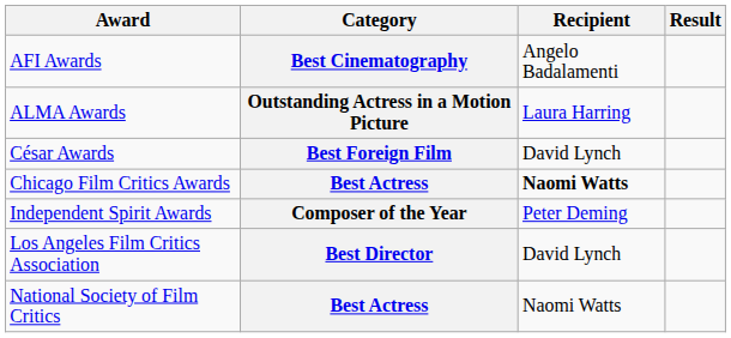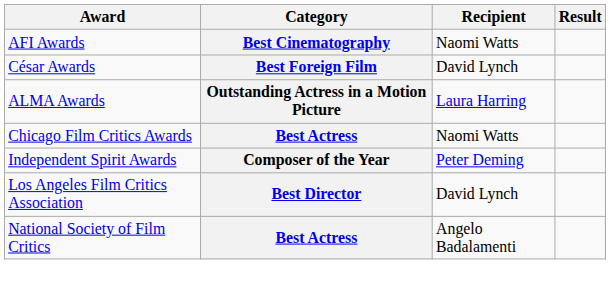AFI Awards | Recipient: Angelo Badalamenti -> Naomi Watts
rows swapped: César Awards <-> ALMA Awards
Chicago Film Critics Awards | Recipient: bold -> normal
National Society of Film Critics | Recipient: Naomi Watts -> Angelo Badalamenti
